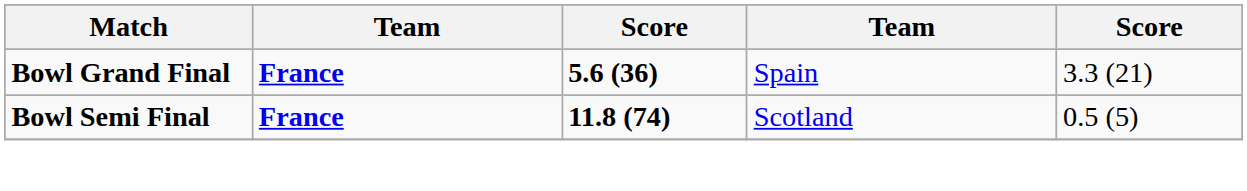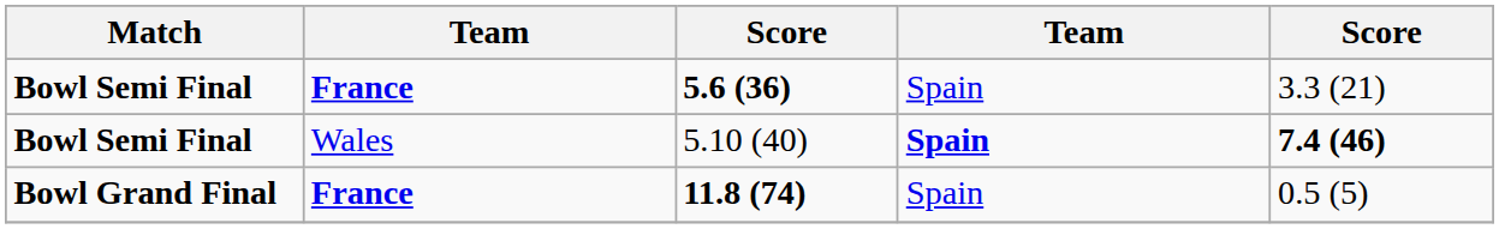5.6 (36) | Match: Bowl Grand Final -> Bowl Semi Final
+ row: Bowl Semi Final | Wales | 5.10 (40) | Spain | 7.4 (46)
11.8 (74) | Match: Bowl Semi Final -> Bowl Grand Final
11.8 (74) | column 4: Scotland -> Spain
